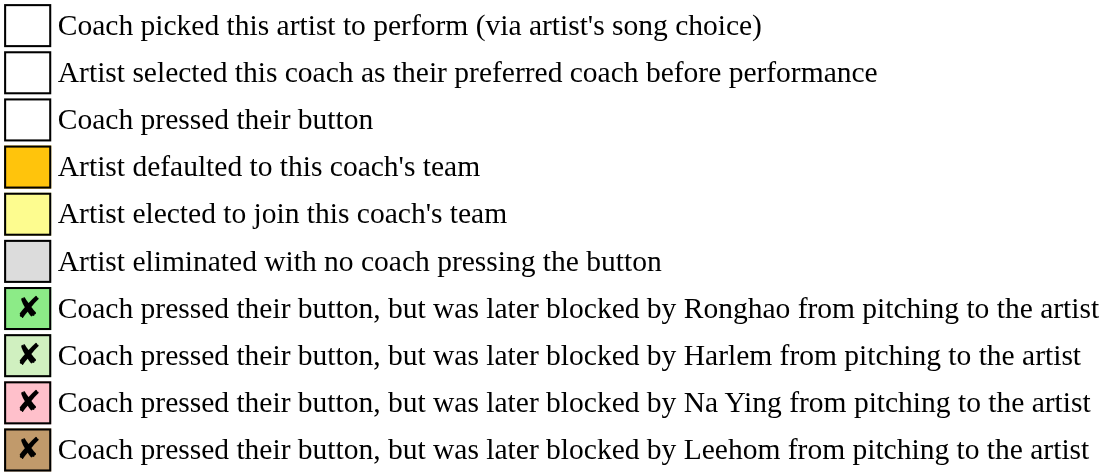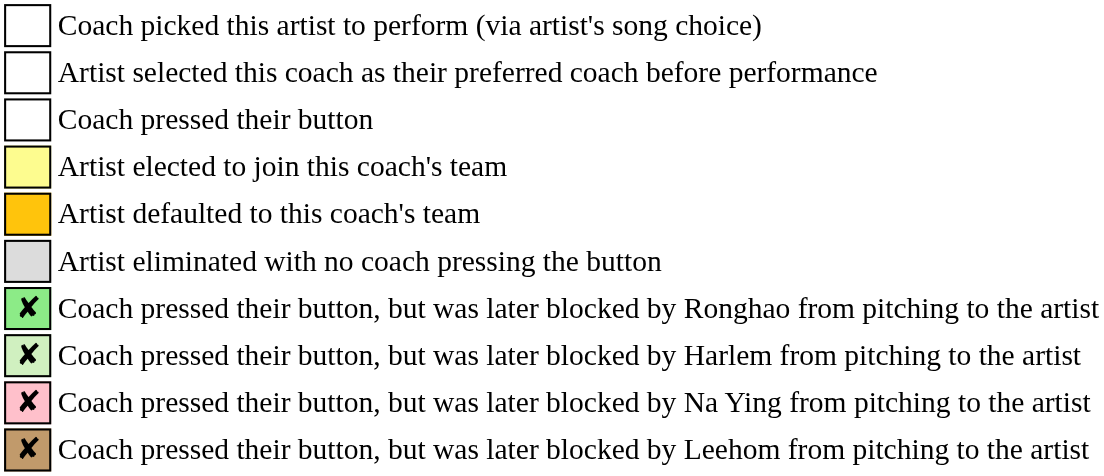rows swapped: Artist defaulted to this coach's team <-> Artist elected to join this coach's team
